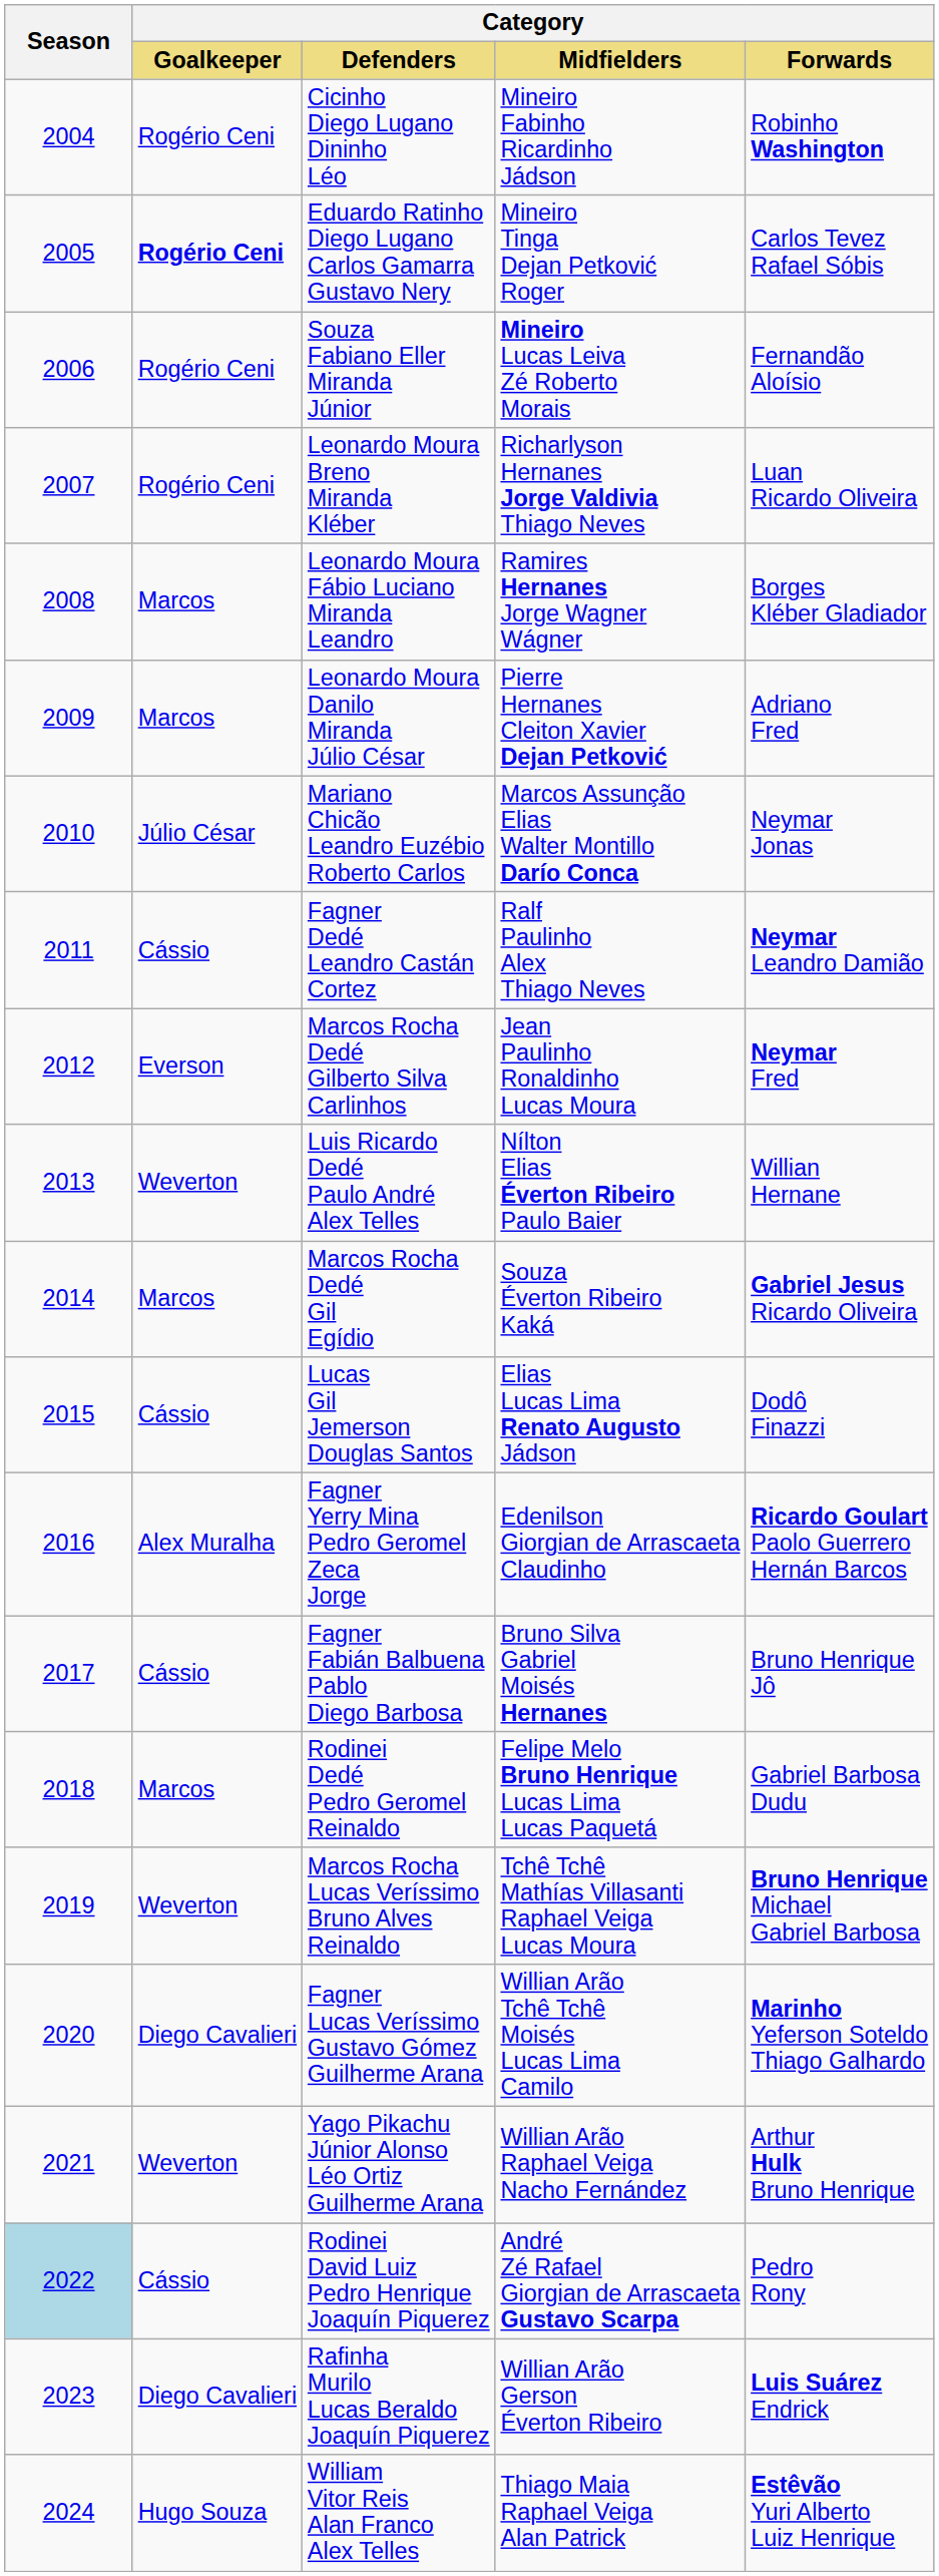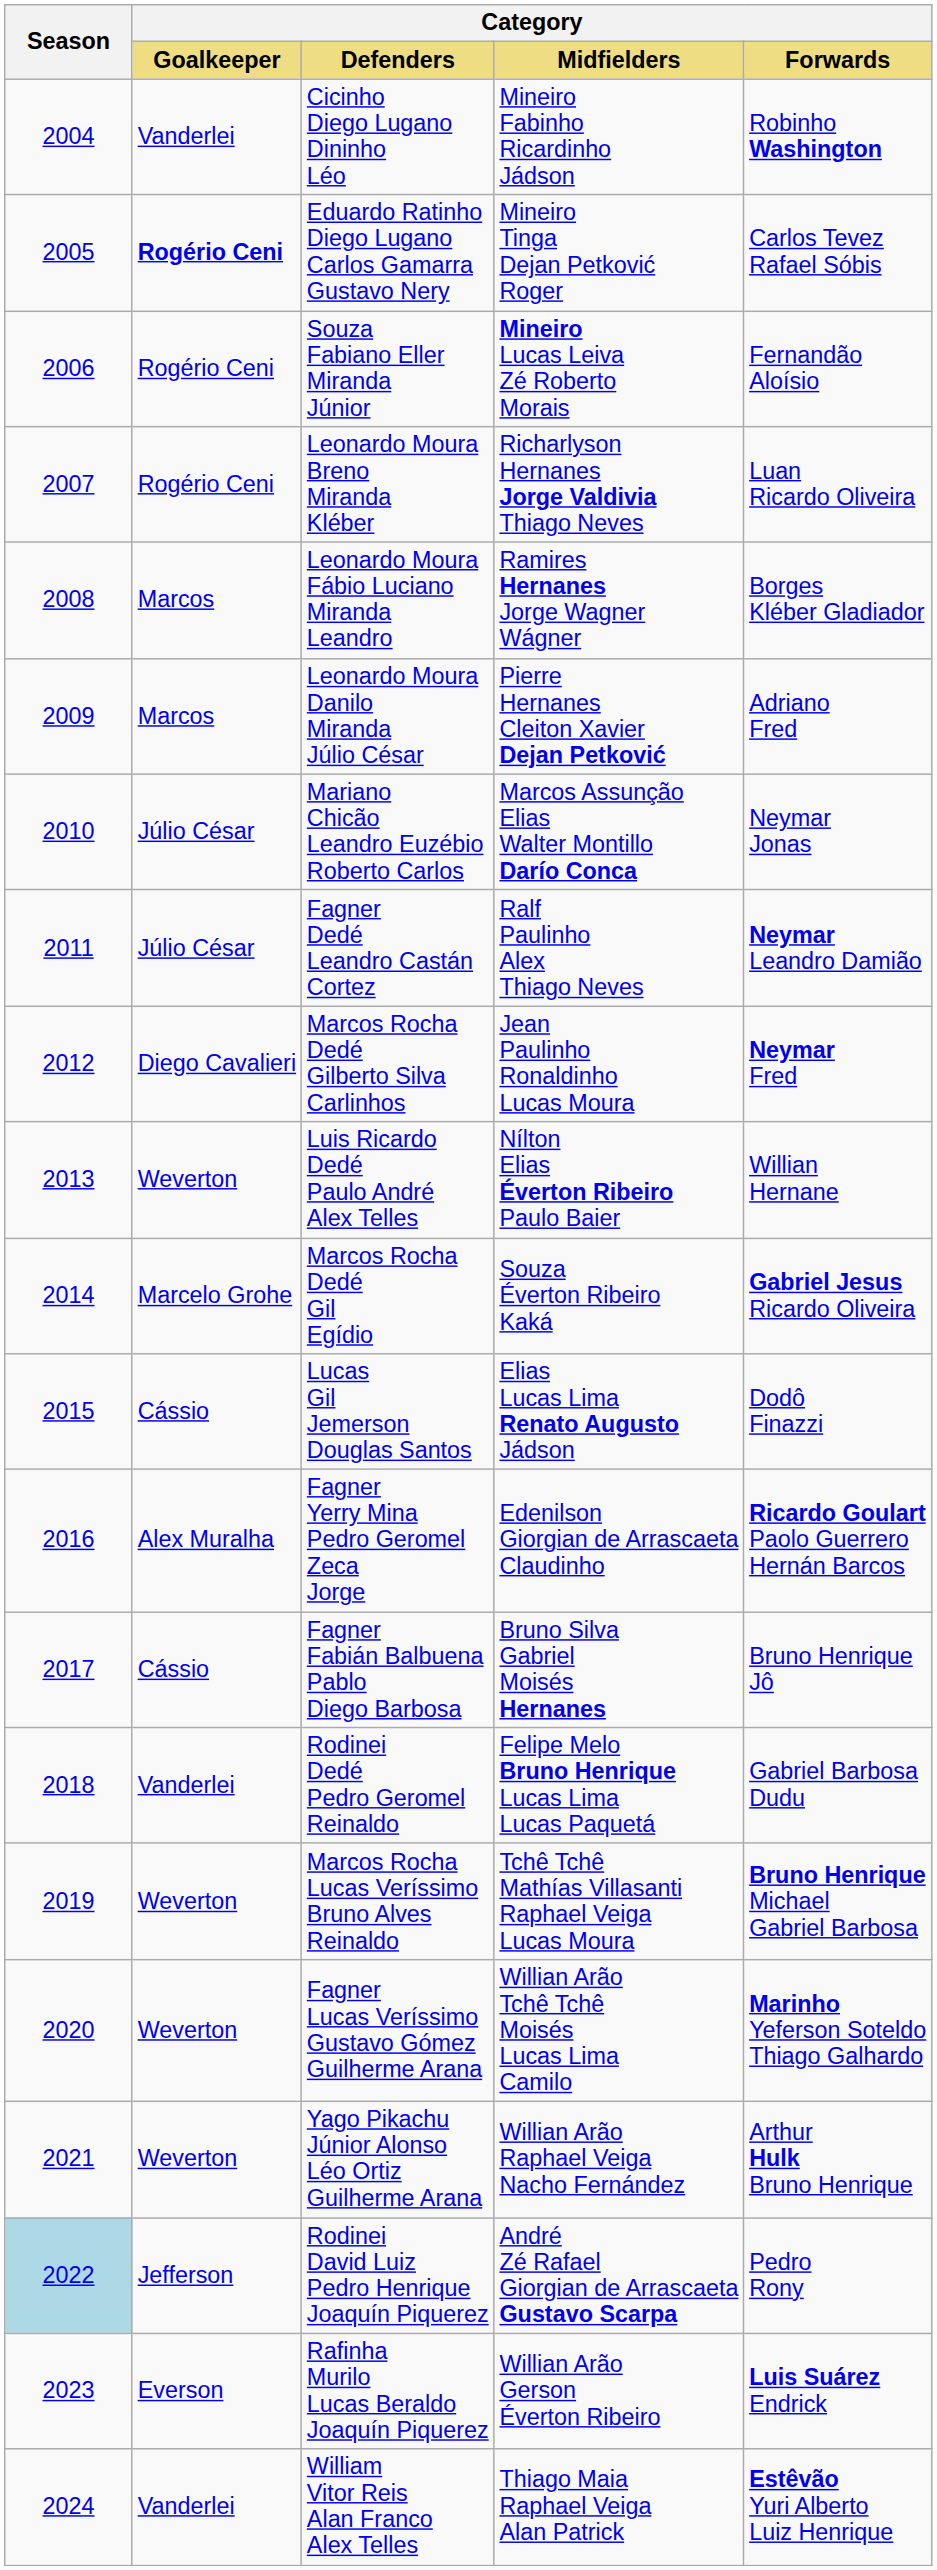Cicinho Diego Lugano Dininho Léo | Category / Goalkeeper: Rogério Ceni -> Vanderlei
Fagner Dedé Leandro Castán Cortez | Category / Goalkeeper: Cássio -> Júlio César
Marcos Rocha Dedé Gilberto Silva Carlinhos | Category / Goalkeeper: Everson -> Diego Cavalieri
Marcos Rocha Dedé Gil Egídio | Category / Goalkeeper: Marcos -> Marcelo Grohe
Rodinei Dedé Pedro Geromel Reinaldo | Category / Goalkeeper: Marcos -> Vanderlei
Fagner Lucas Veríssimo Gustavo Gómez Guilherme Arana | Category / Goalkeeper: Diego Cavalieri -> Weverton
Rodinei David Luiz Pedro Henrique Joaquín Piquerez | Category / Goalkeeper: Cássio -> Jefferson
Rafinha Murilo Lucas Beraldo Joaquín Piquerez | Category / Goalkeeper: Diego Cavalieri -> Everson
William Vitor Reis Alan Franco Alex Telles | Category / Goalkeeper: Hugo Souza -> Vanderlei
